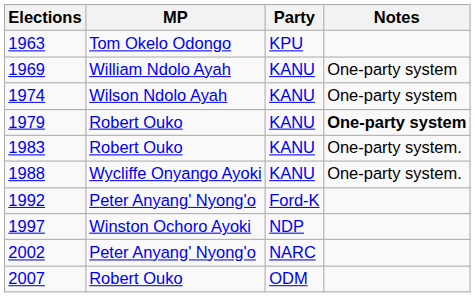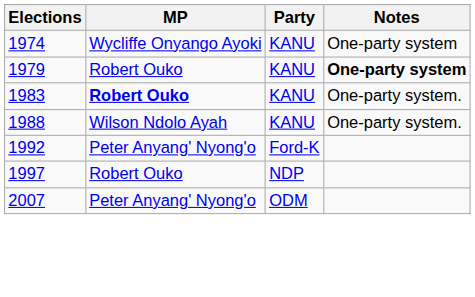- row: 1963 | Tom Okelo Odongo | KPU
- row: 1969 | William Ndolo Ayah | KANU | One-party system
1974 | MP: Wilson Ndolo Ayah -> Wycliffe Onyango Ayoki
1983 | MP: normal -> bold
1988 | MP: Wycliffe Onyango Ayoki -> Wilson Ndolo Ayah
1997 | MP: Winston Ochoro Ayoki -> Robert Ouko
- row: 2002 | Peter Anyang' Nyong'o | NARC
2007 | MP: Robert Ouko -> Peter Anyang' Nyong'o
